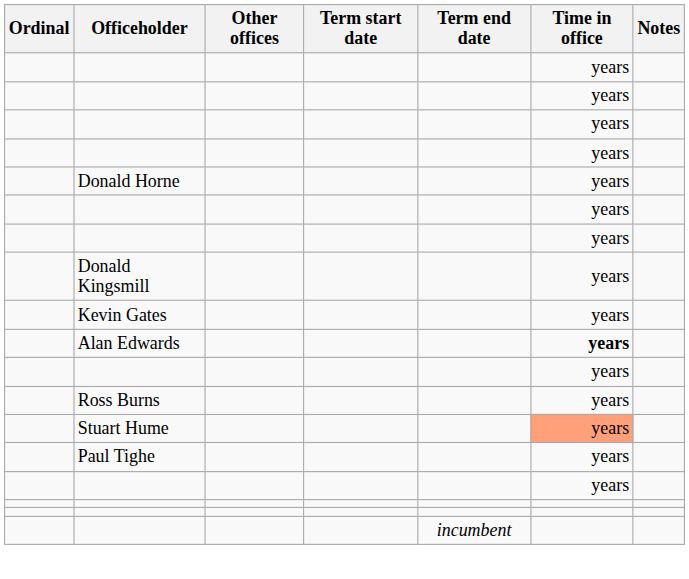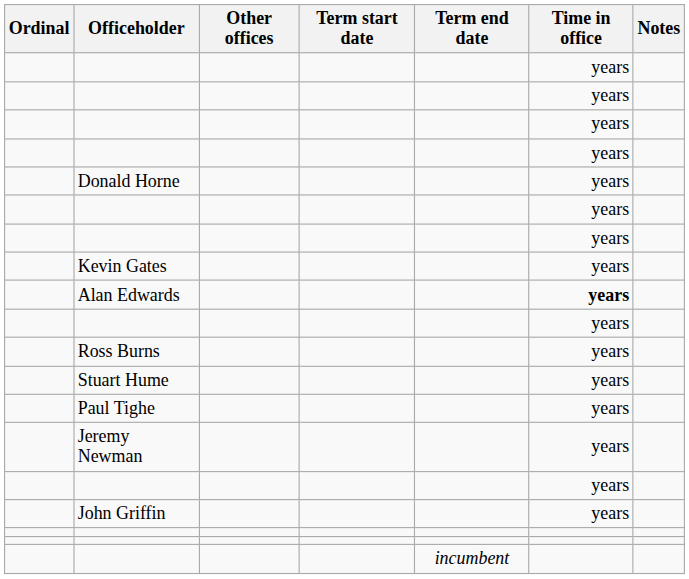- row: Donald Kingsmill | years
Stuart Hume | Time in office: lightsalmon background -> no background
+ row: Jeremy Newman | years
+ row: John Griffin | years
